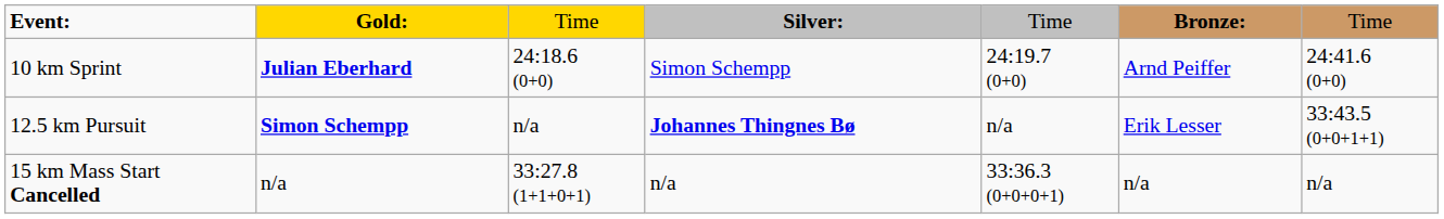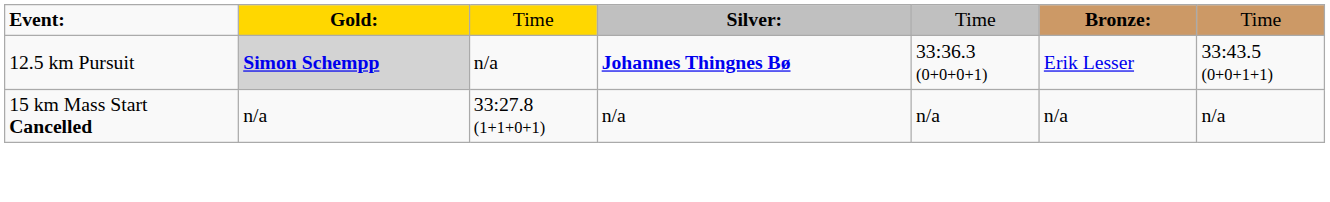- row: 10 km Sprint | Julian Eberhard | 24:18.6 (0+0) | Simon Schempp | 24:19.7 (0+0) | Arnd Peiffer | 24:41.6 (0+0)
12.5 km Pursuit | column 2: no background -> lightgrey background
12.5 km Pursuit | column 5: n/a -> 33:36.3 (0+0+0+1)
15 km Mass Start Cancelled | column 5: 33:36.3 (0+0+0+1) -> n/a
